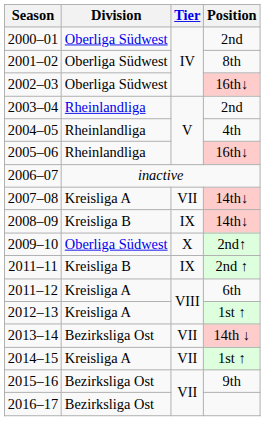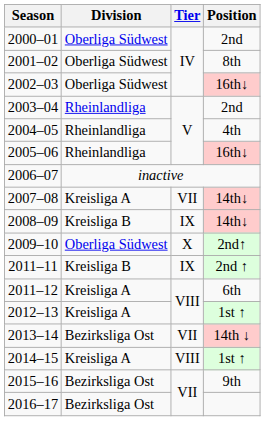2014–15 | Tier: VII -> VIII
